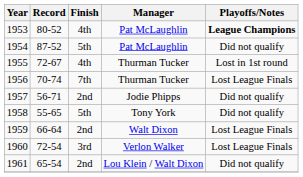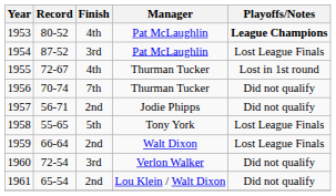1954 | Finish: 5th -> 3rd
1954 | Playoffs/Notes: Did not qualify -> Lost League Finals
1956 | Playoffs/Notes: Lost League Finals -> Did not qualify
1958 | Playoffs/Notes: Did not qualify -> Lost League Finals
1960 | Playoffs/Notes: Lost League Finals -> Did not qualify
